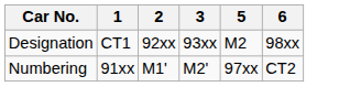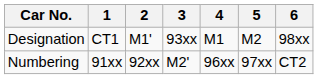+ column: 4 | M1 | 96xx
Designation | 2: 92xx -> M1'
Numbering | 2: M1' -> 92xx
